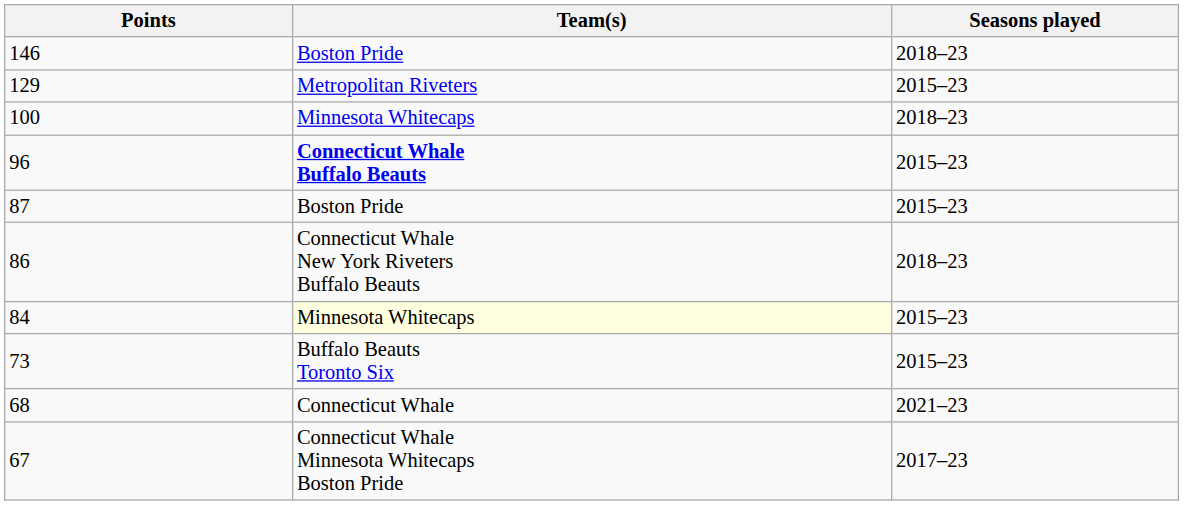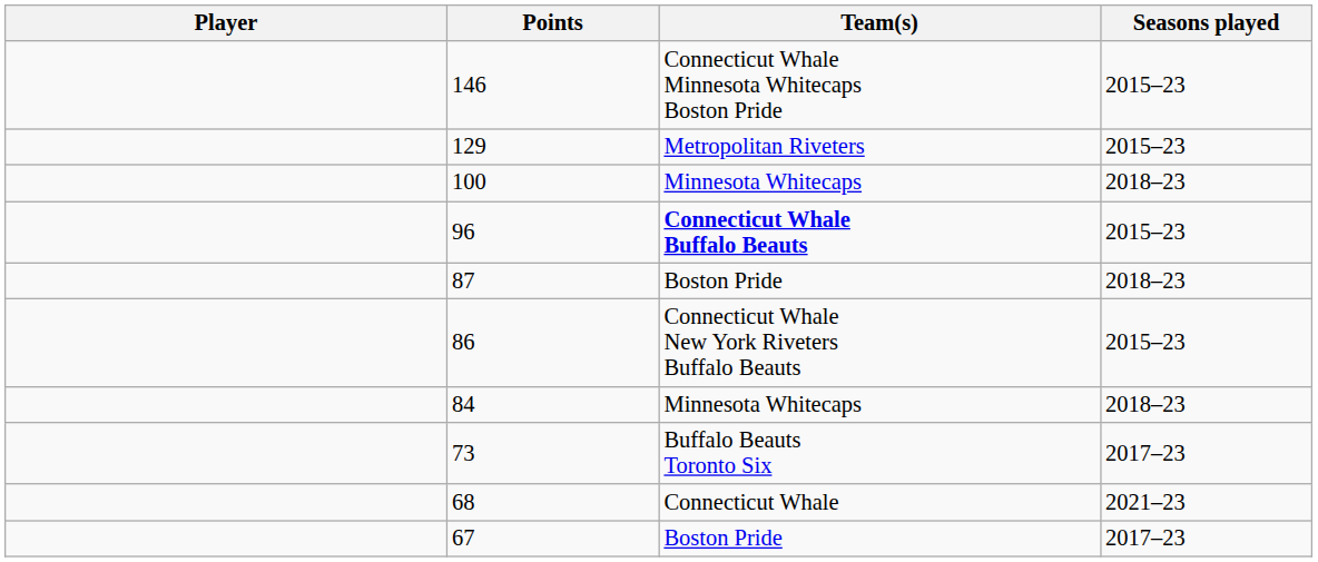+ column: Player
146 | Team(s): Boston Pride -> Connecticut Whale Minnesota Whitecaps Boston Pride
146 | Seasons played: 2018–23 -> 2015–23
87 | Seasons played: 2015–23 -> 2018–23
86 | Seasons played: 2018–23 -> 2015–23
84 | Team(s): lightyellow background -> no background
84 | Seasons played: 2015–23 -> 2018–23
73 | Seasons played: 2015–23 -> 2017–23
67 | Team(s): Connecticut Whale Minnesota Whitecaps Boston Pride -> Boston Pride
